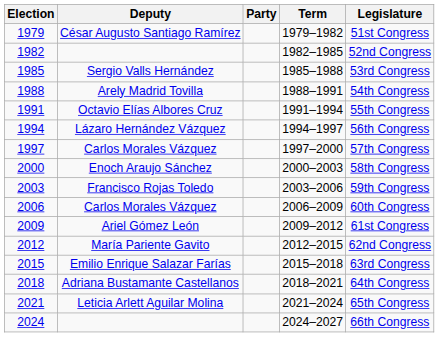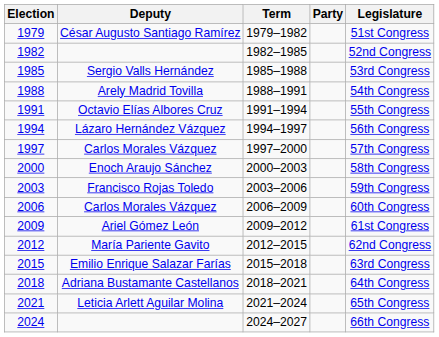columns swapped: Party <-> Term
